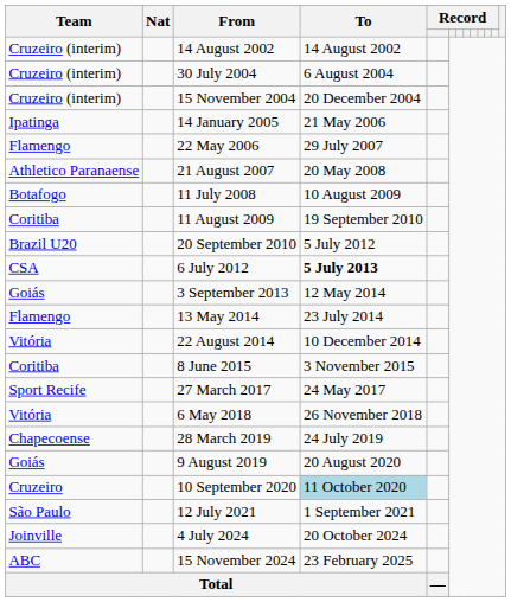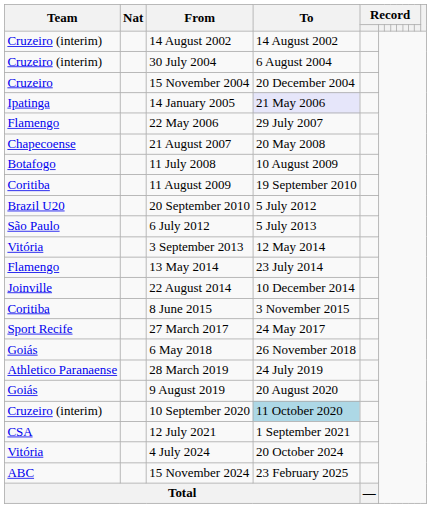15 November 2004 | Team: Cruzeiro (interim) -> Cruzeiro
14 January 2005 | To: no background -> lavender background
21 August 2007 | Team: Athletico Paranaense -> Chapecoense
6 July 2012 | Team: CSA -> São Paulo
6 July 2012 | To: bold -> normal
3 September 2013 | Team: Goiás -> Vitória
22 August 2014 | Team: Vitória -> Joinville
6 May 2018 | Team: Vitória -> Goiás
28 March 2019 | Team: Chapecoense -> Athletico Paranaense
10 September 2020 | Team: Cruzeiro -> Cruzeiro (interim)
12 July 2021 | Team: São Paulo -> CSA
4 July 2024 | Team: Joinville -> Vitória
